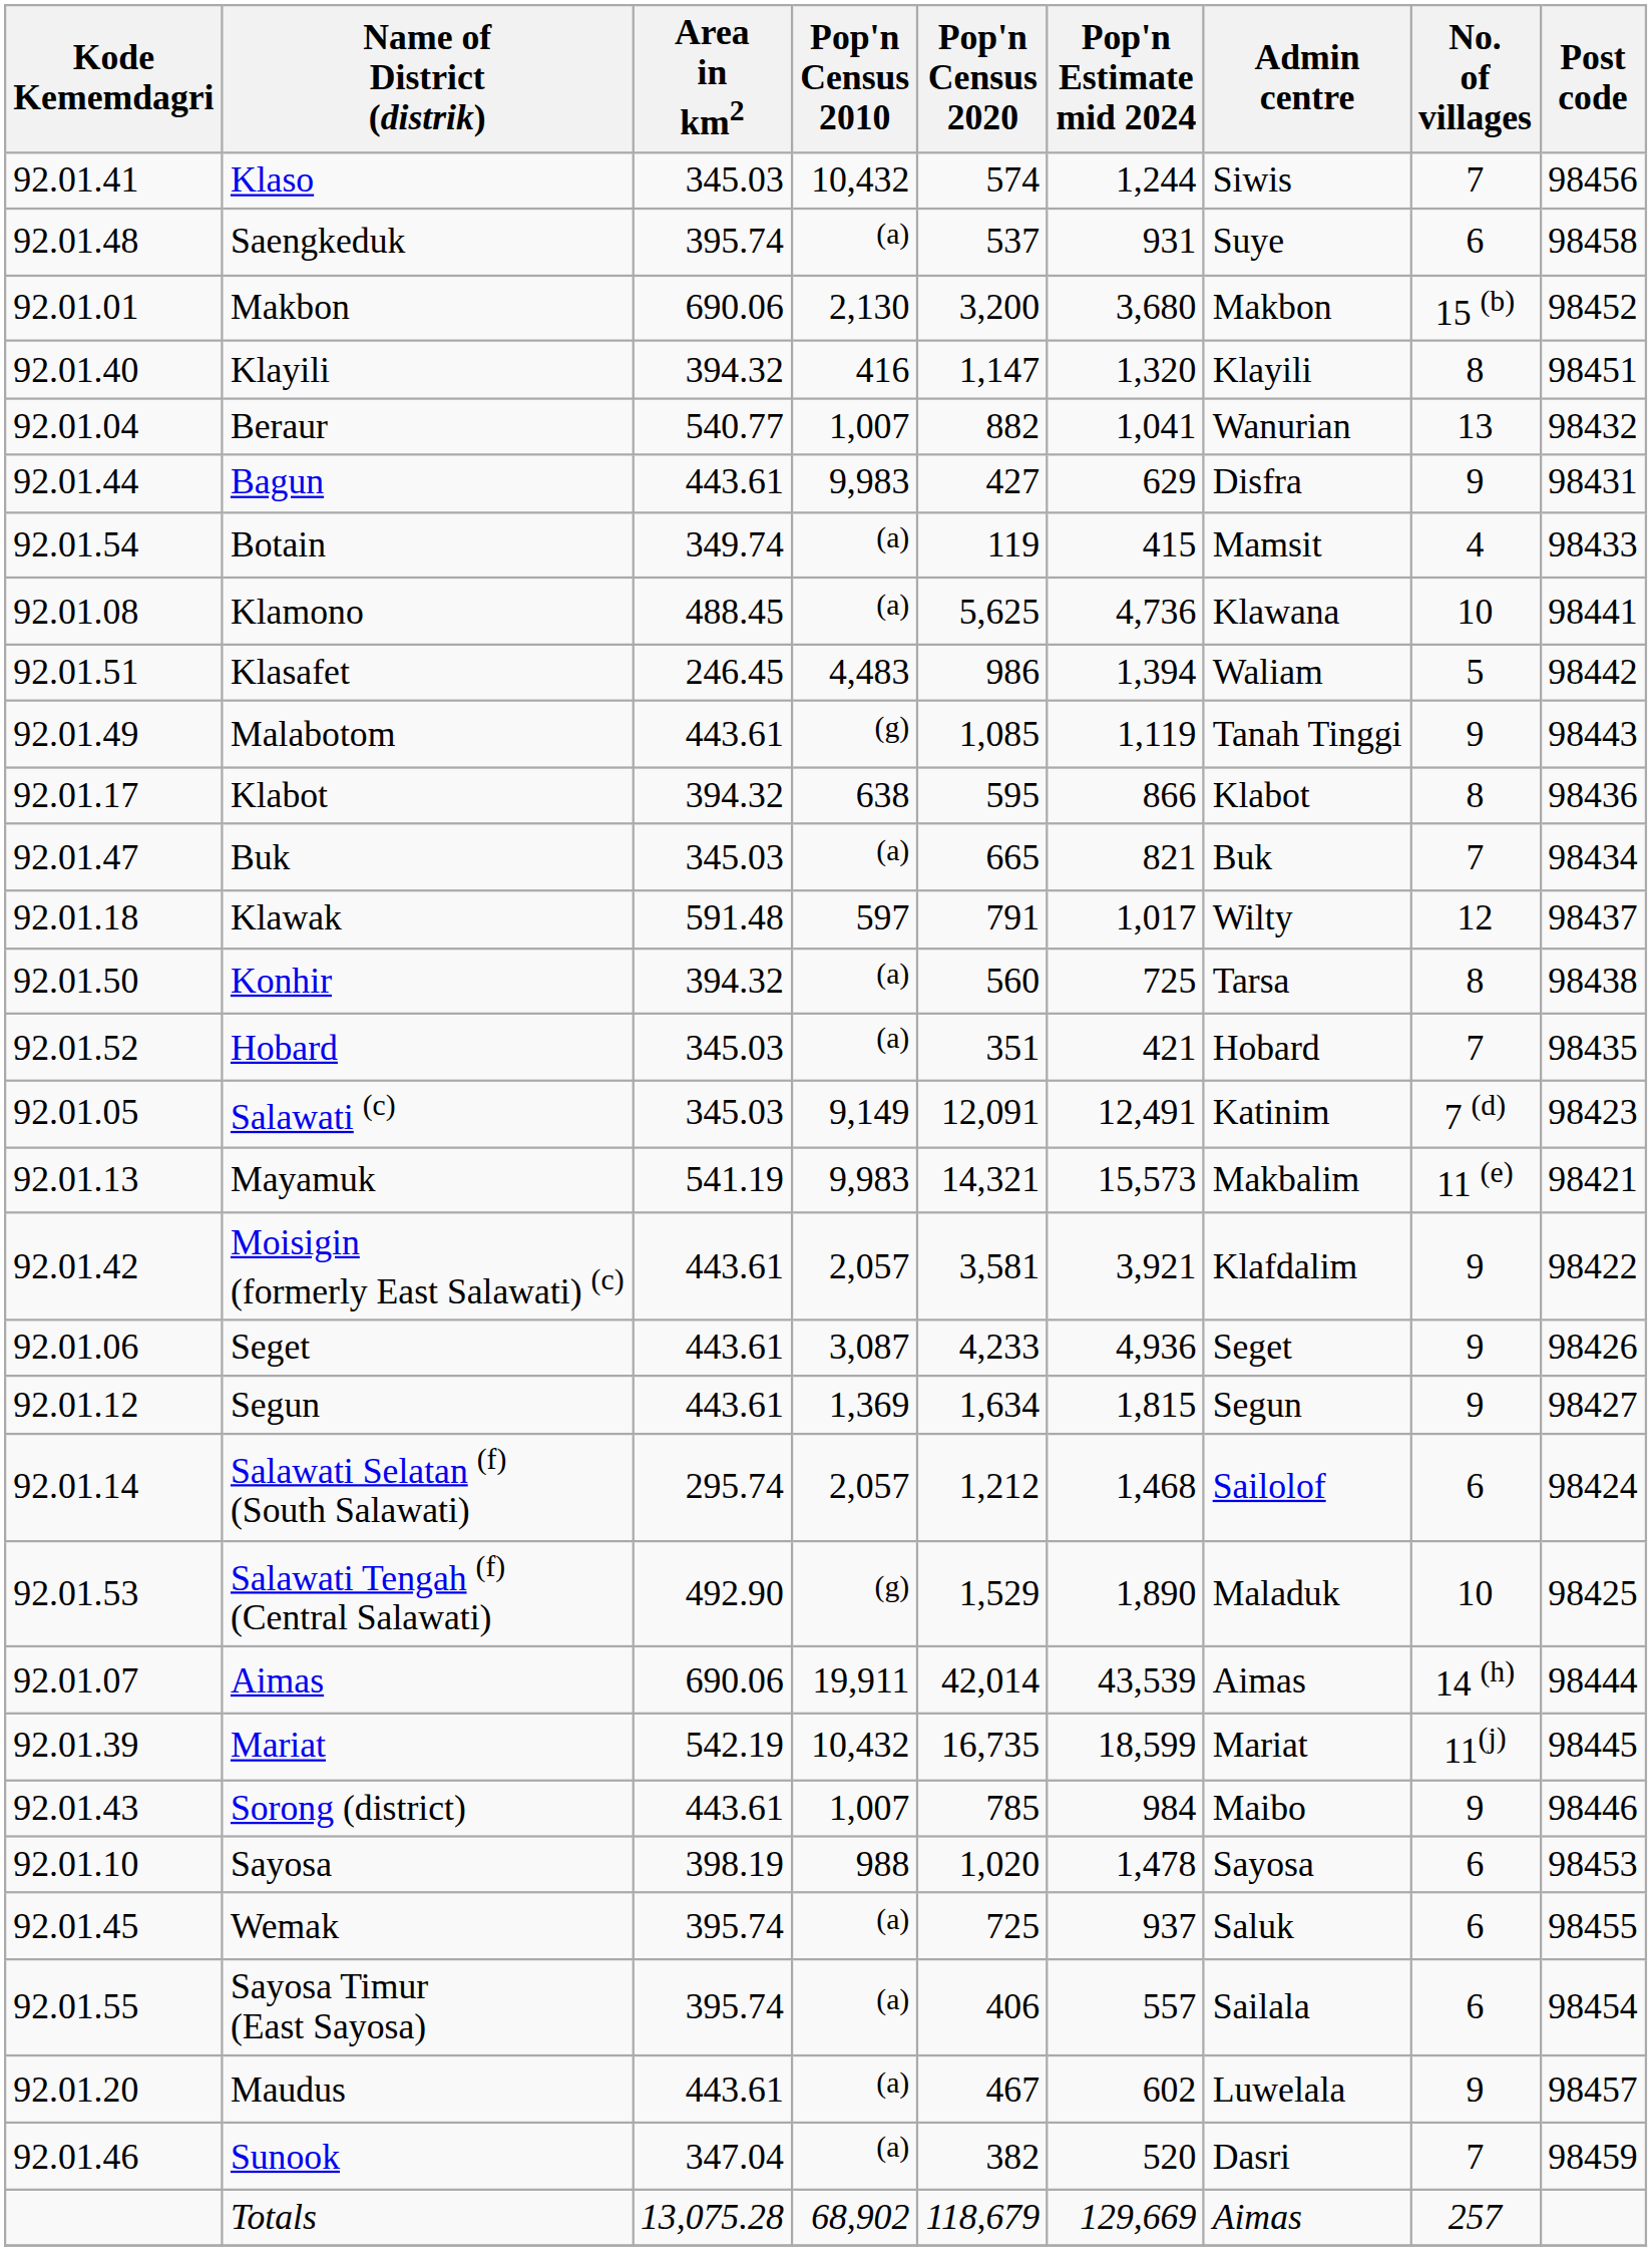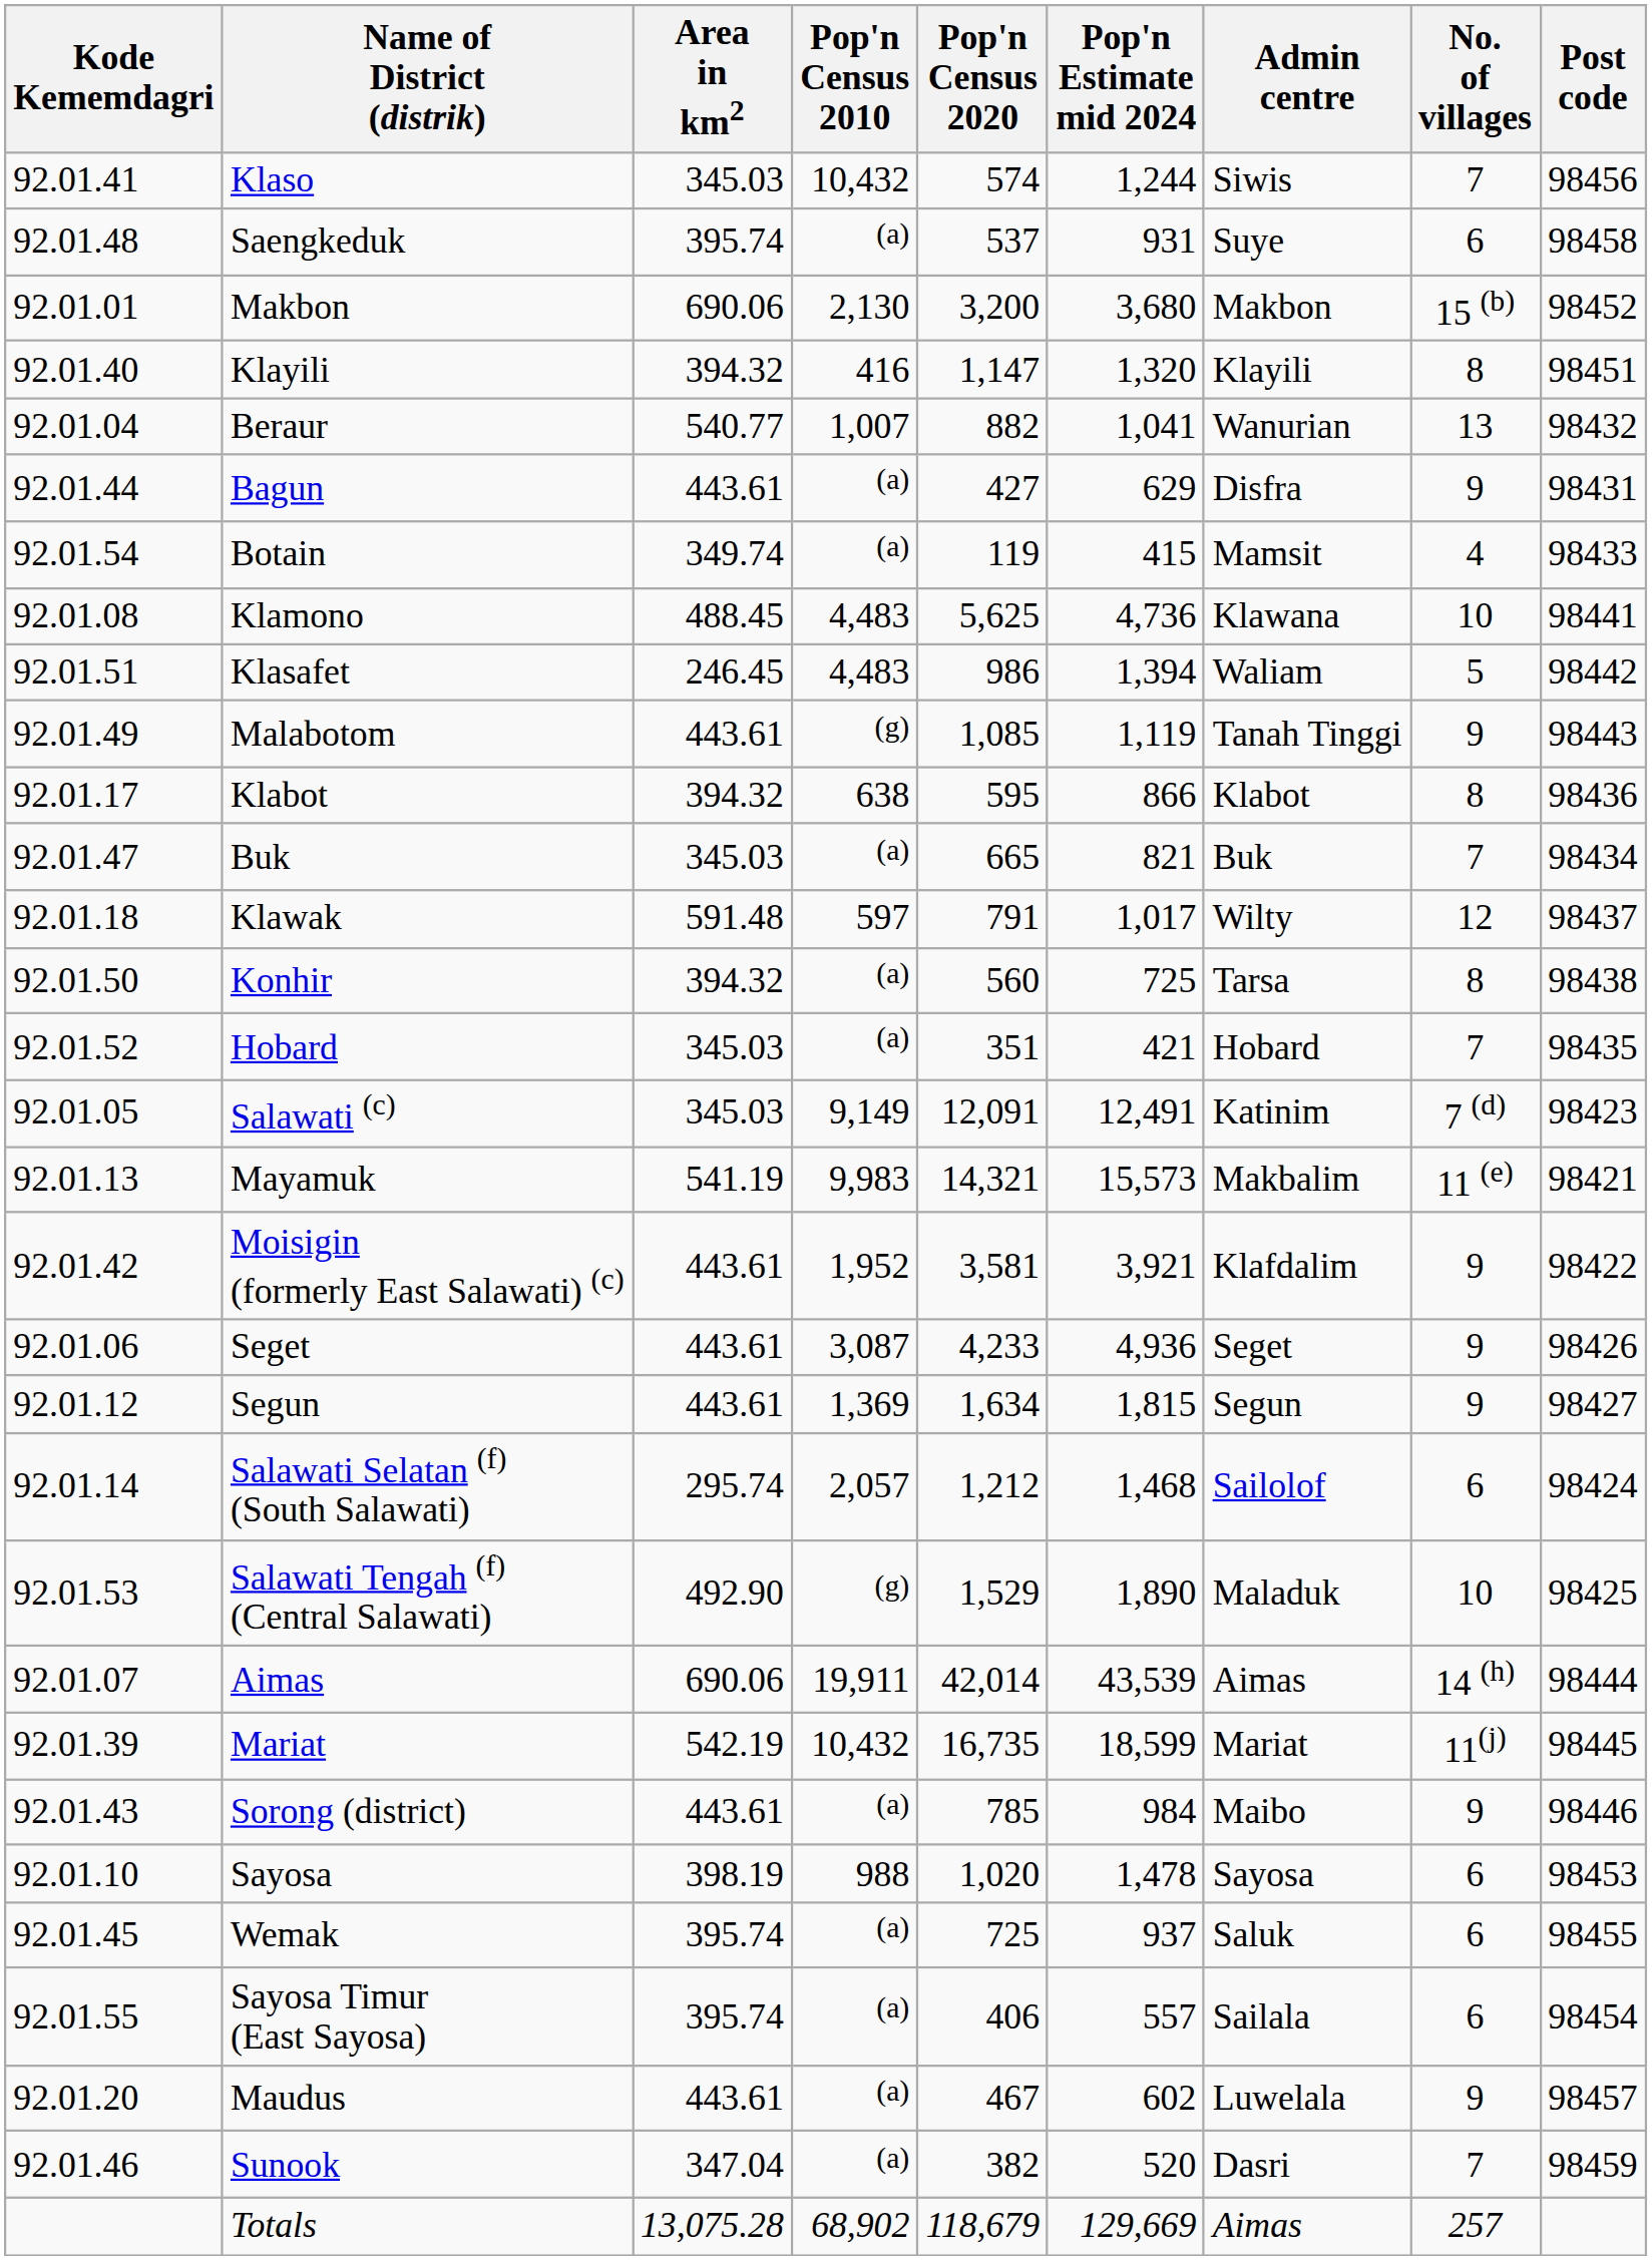Bagun | Pop'n Census 2010: 9,983 -> (a)
Klamono | Pop'n Census 2010: (a) -> 4,483
Moisigin (formerly East Salawati) (c) | Pop'n Census 2010: 2,057 -> 1,952
Sorong (district) | Pop'n Census 2010: 1,007 -> (a)
